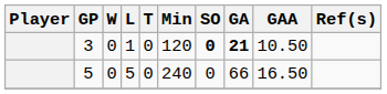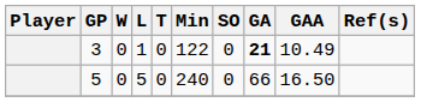3 | Min: 120 -> 122
3 | SO: bold -> normal
3 | GAA: 10.50 -> 10.49
